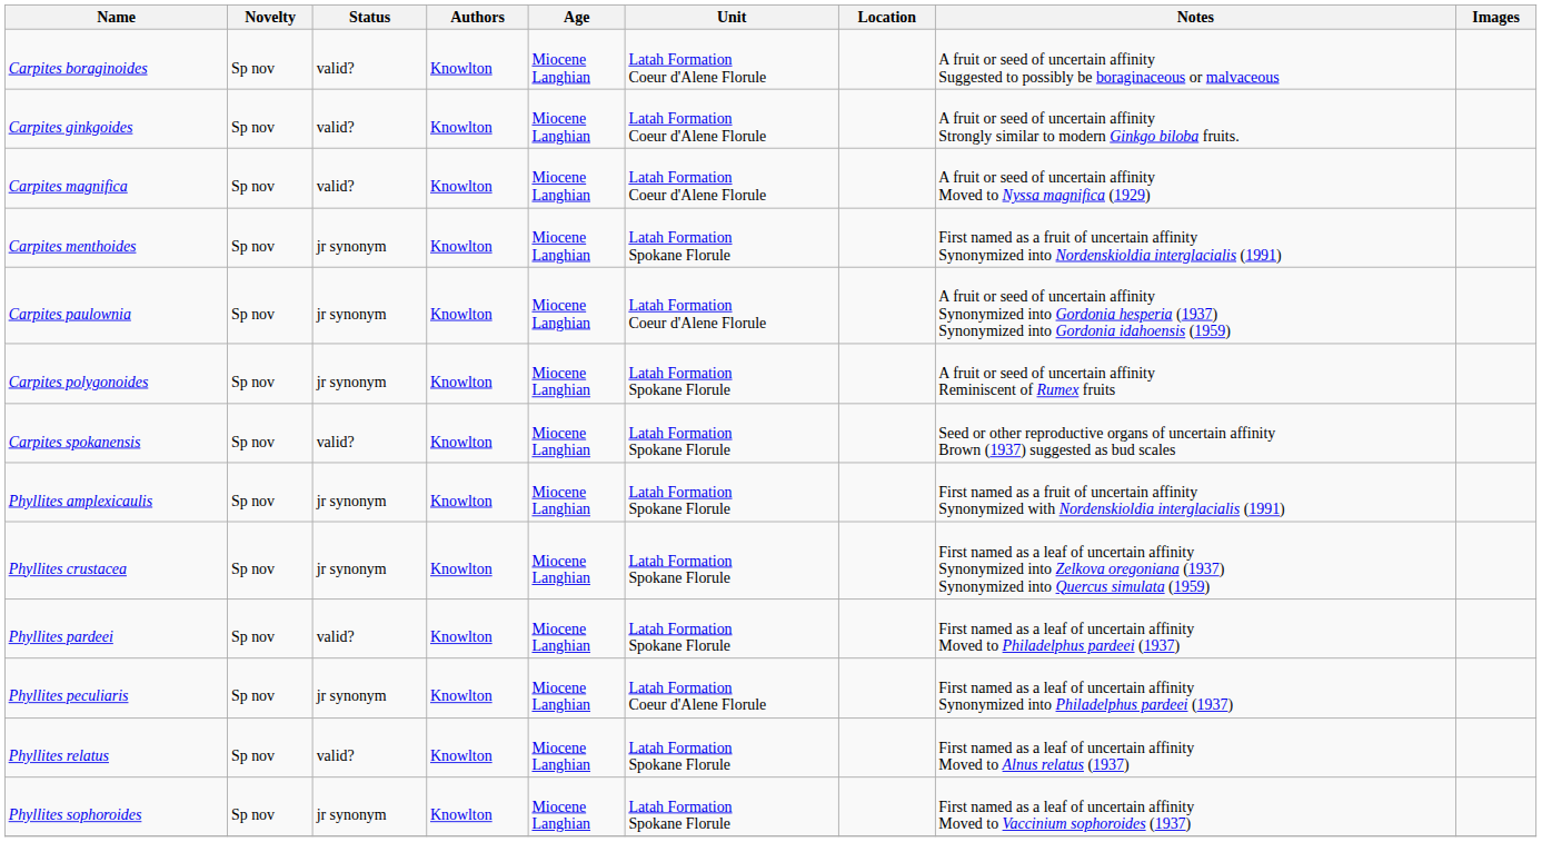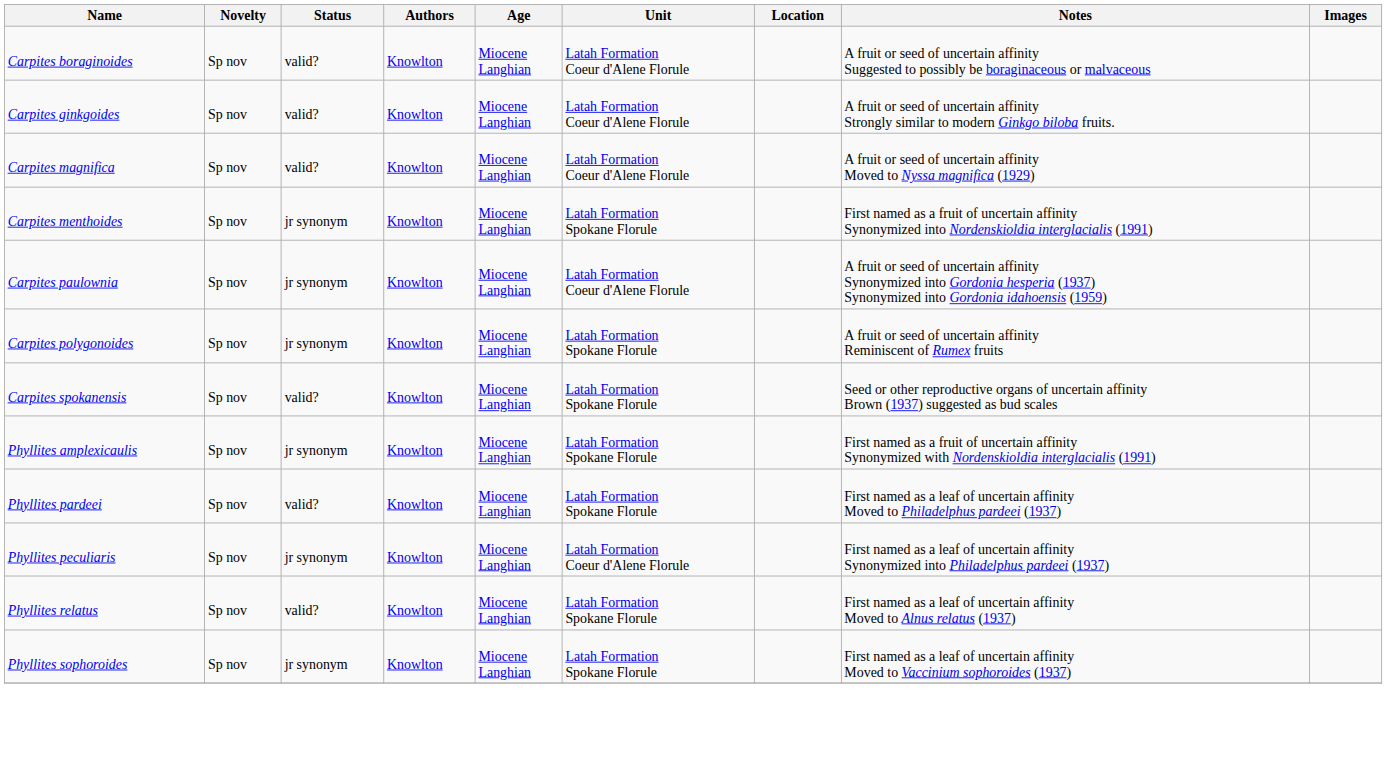- row: Phyllites crustacea | Sp nov | jr synonym | Knowlton | Miocene Langhian | Latah Formation Spokane Florule | First named as a leaf of uncertain affinity Synonymized into Zelkova oregoniana (1937) Synonymized into Quercus simulata (1959)
